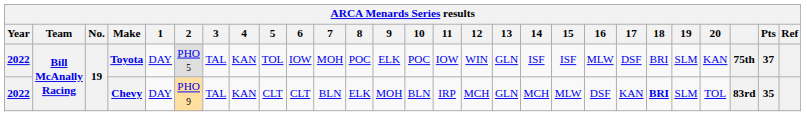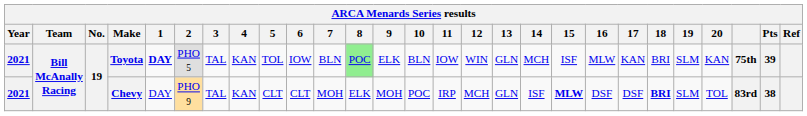Toyota | Year: 2022 -> 2021
Toyota | 1: normal -> bold
Toyota | 7: MOH -> BLN
Toyota | 8: no background -> lightgreen background
Toyota | 10: POC -> BLN
Toyota | 14: ISF -> MCH
Toyota | 17: DSF -> KAN
Toyota | Pts: 37 -> 39
Chevy | Year: 2022 -> 2021
Chevy | 7: BLN -> MOH
Chevy | 10: BLN -> POC
Chevy | 14: MCH -> ISF
Chevy | 15: normal -> bold
Chevy | 17: KAN -> DSF
Chevy | Pts: 35 -> 38
